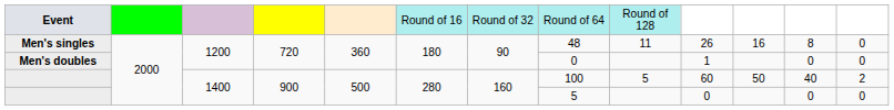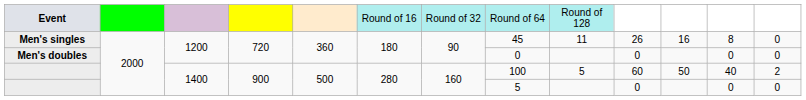Men's singles | column 8: 48 -> 45
Men's doubles | column 10: 1 -> 0
